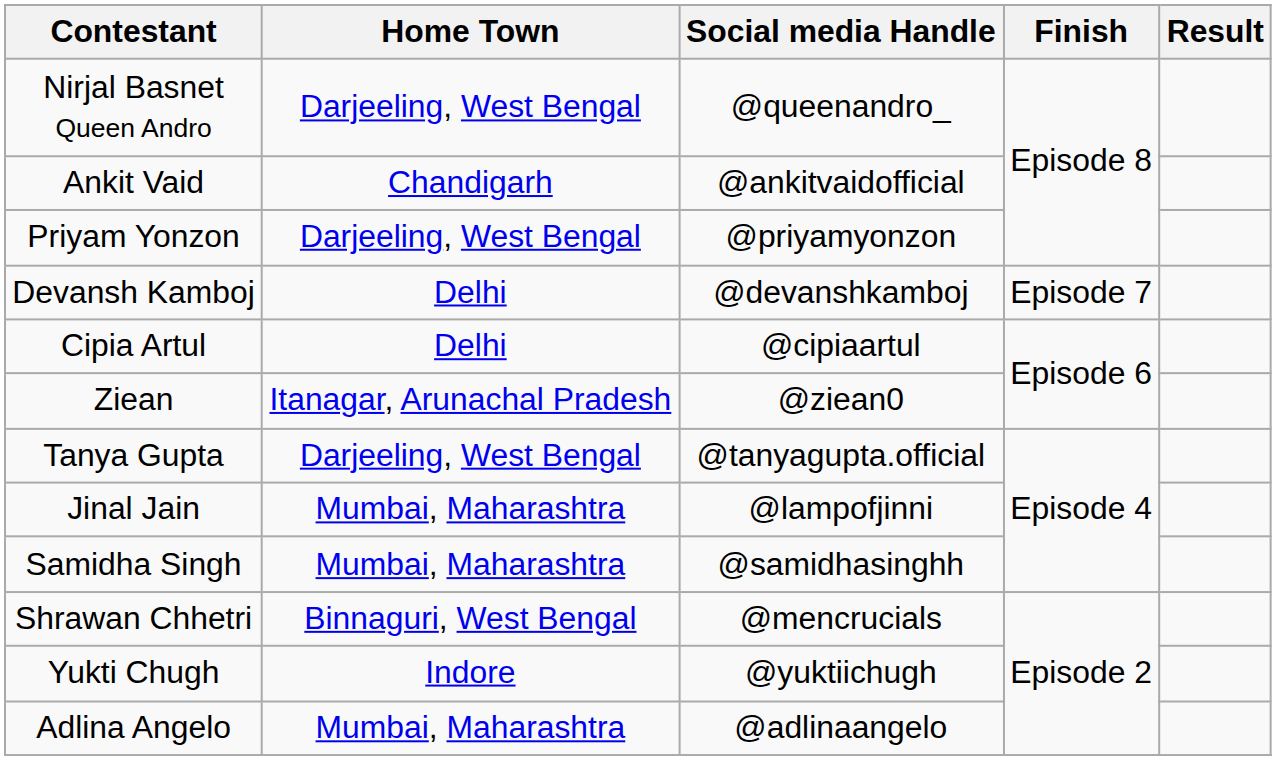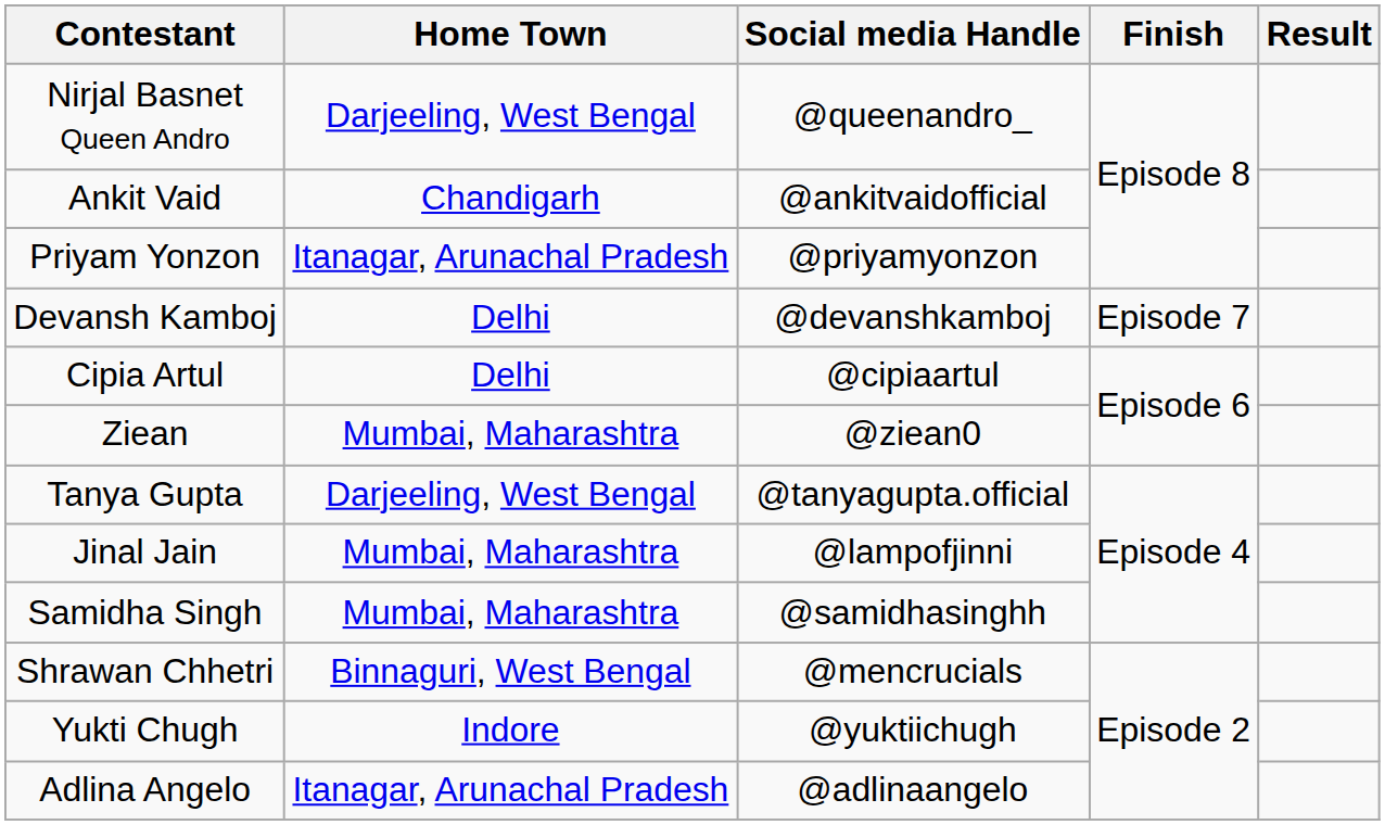Priyam Yonzon | Home Town: Darjeeling, West Bengal -> Itanagar, Arunachal Pradesh
Ziean | Home Town: Itanagar, Arunachal Pradesh -> Mumbai, Maharashtra
Adlina Angelo | Home Town: Mumbai, Maharashtra -> Itanagar, Arunachal Pradesh
